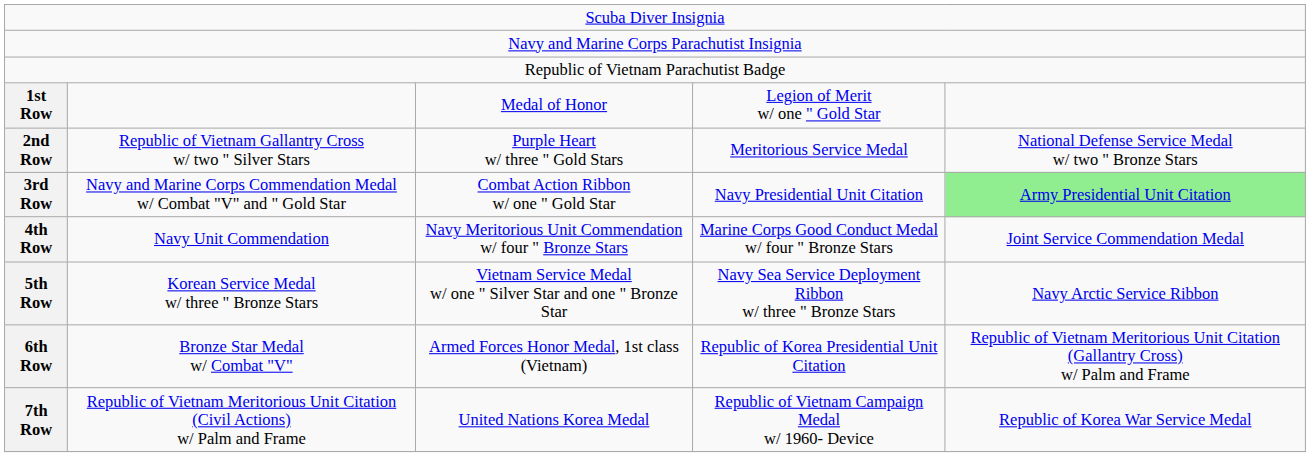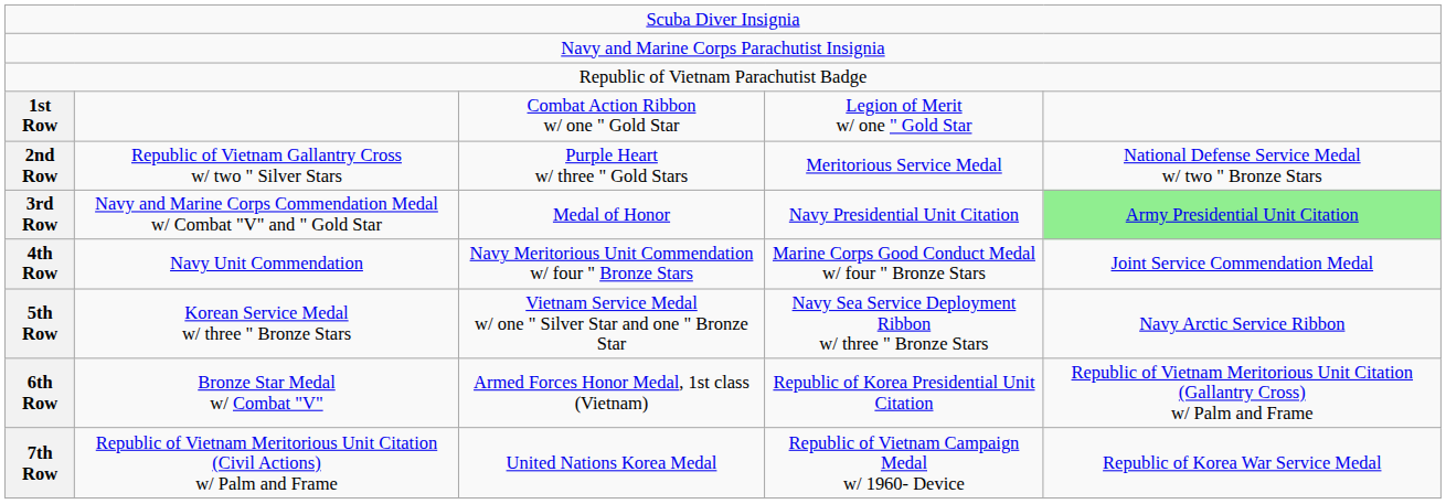1st Row | column 3: Medal of Honor -> Combat Action Ribbon w/ one " Gold Star
3rd Row | column 3: Combat Action Ribbon w/ one " Gold Star -> Medal of Honor
